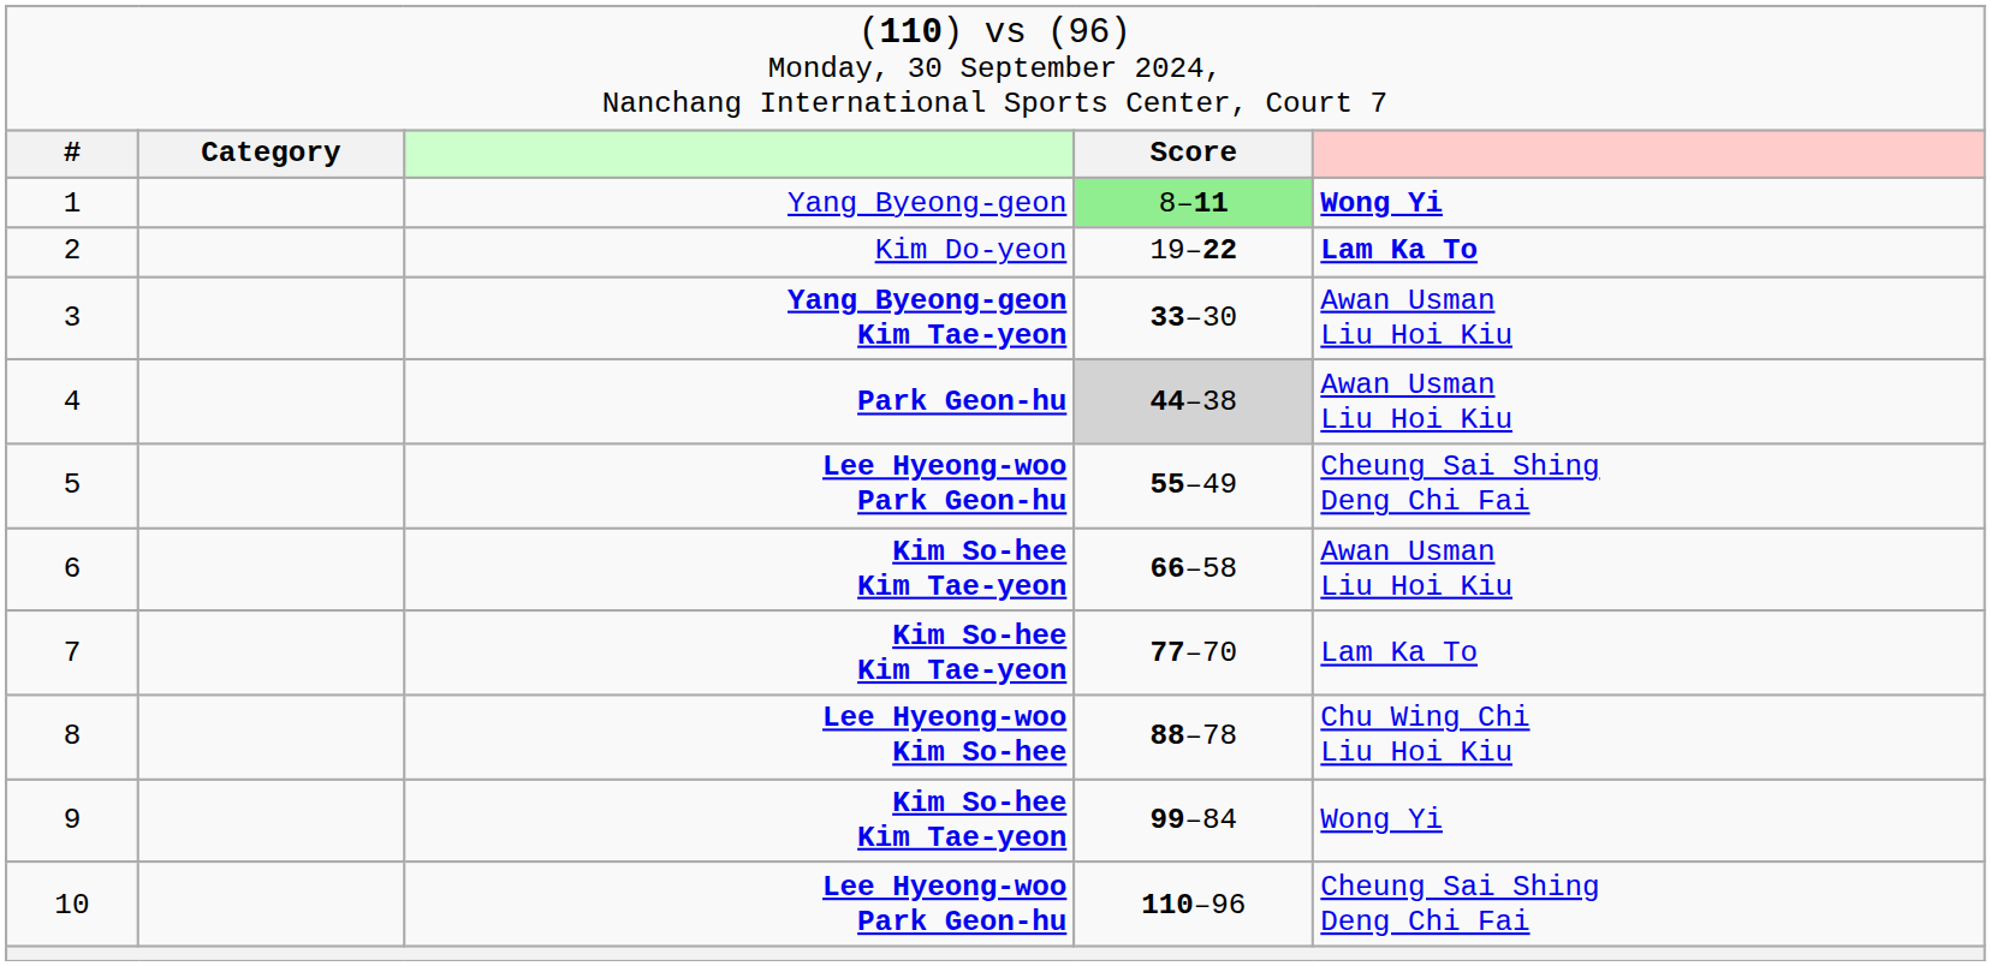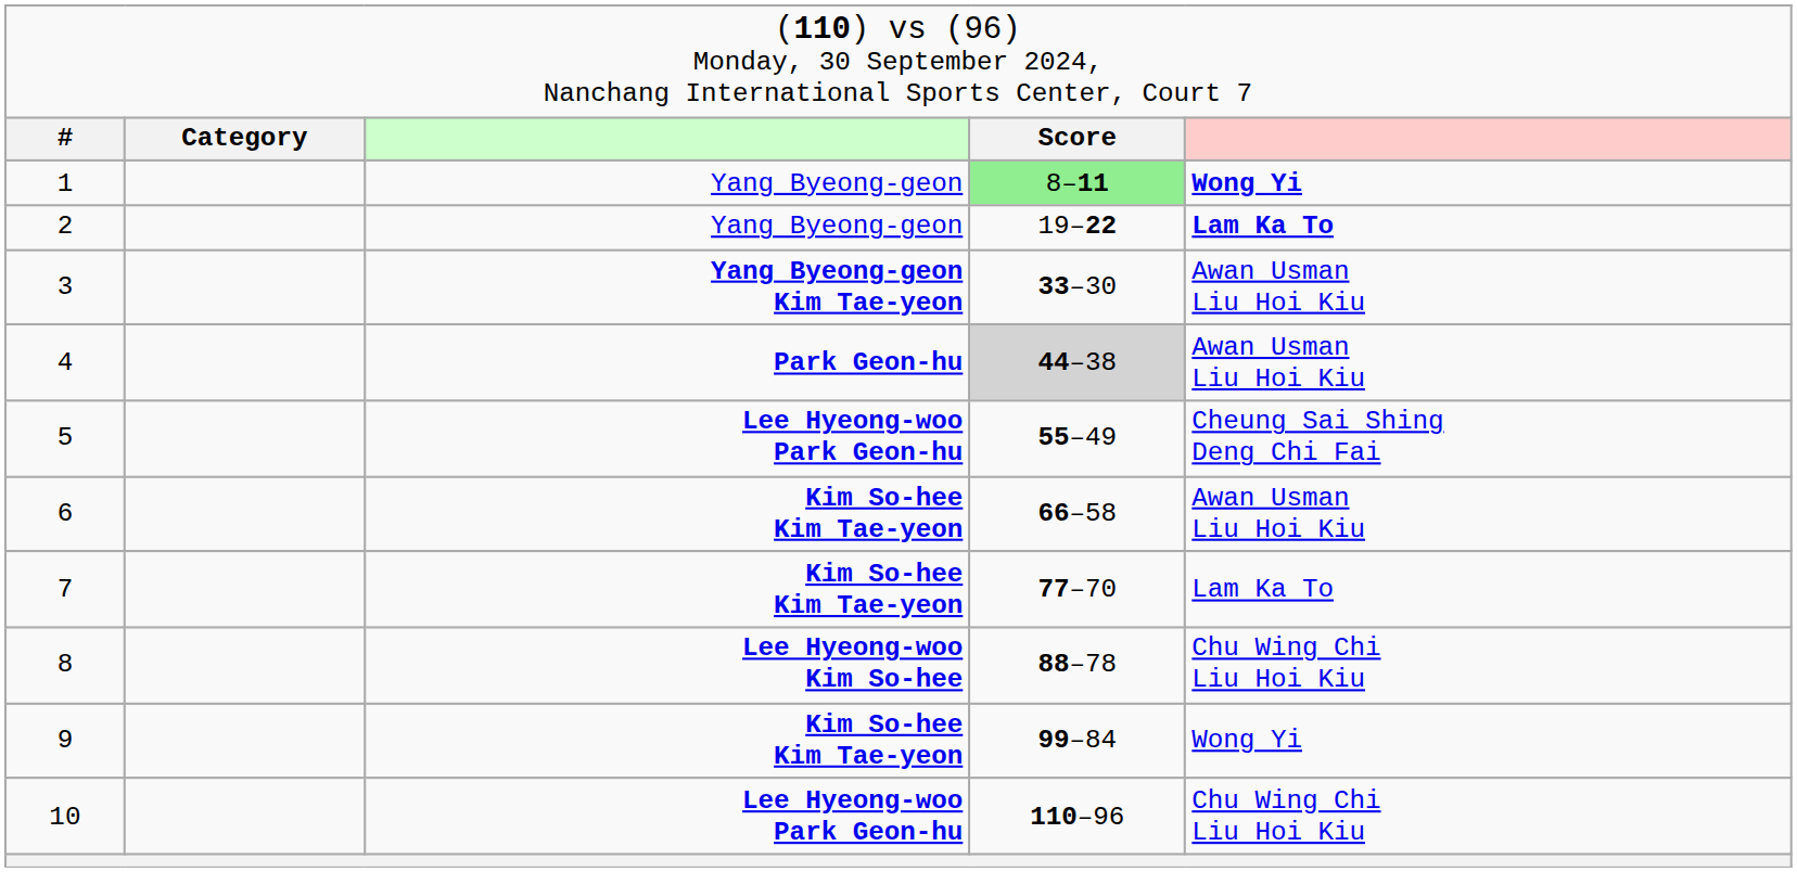2 | column 3: Kim Do-yeon -> Yang Byeong-geon
10 | column 5: Cheung Sai Shing Deng Chi Fai -> Chu Wing Chi Liu Hoi Kiu
